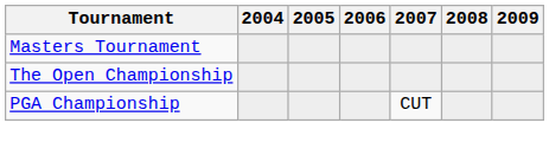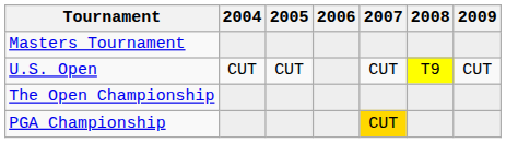+ row: U.S. Open | CUT | CUT | CUT | T9 | CUT
PGA Championship | 2007: no background -> gold background
